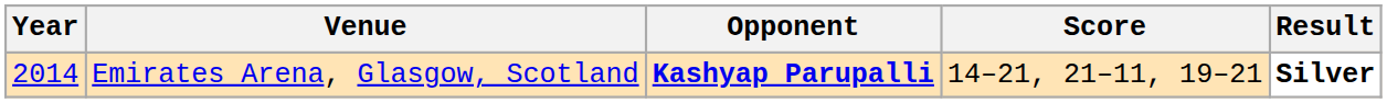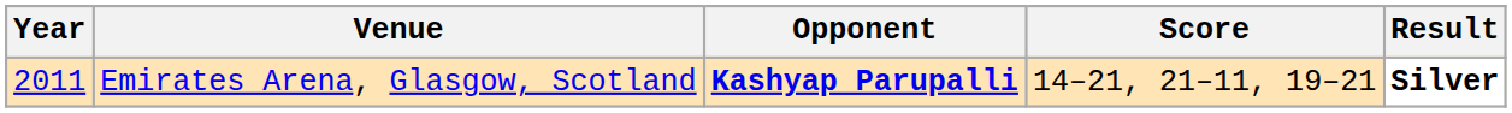Emirates Arena, Glasgow, Scotland | Year: 2014 -> 2011
